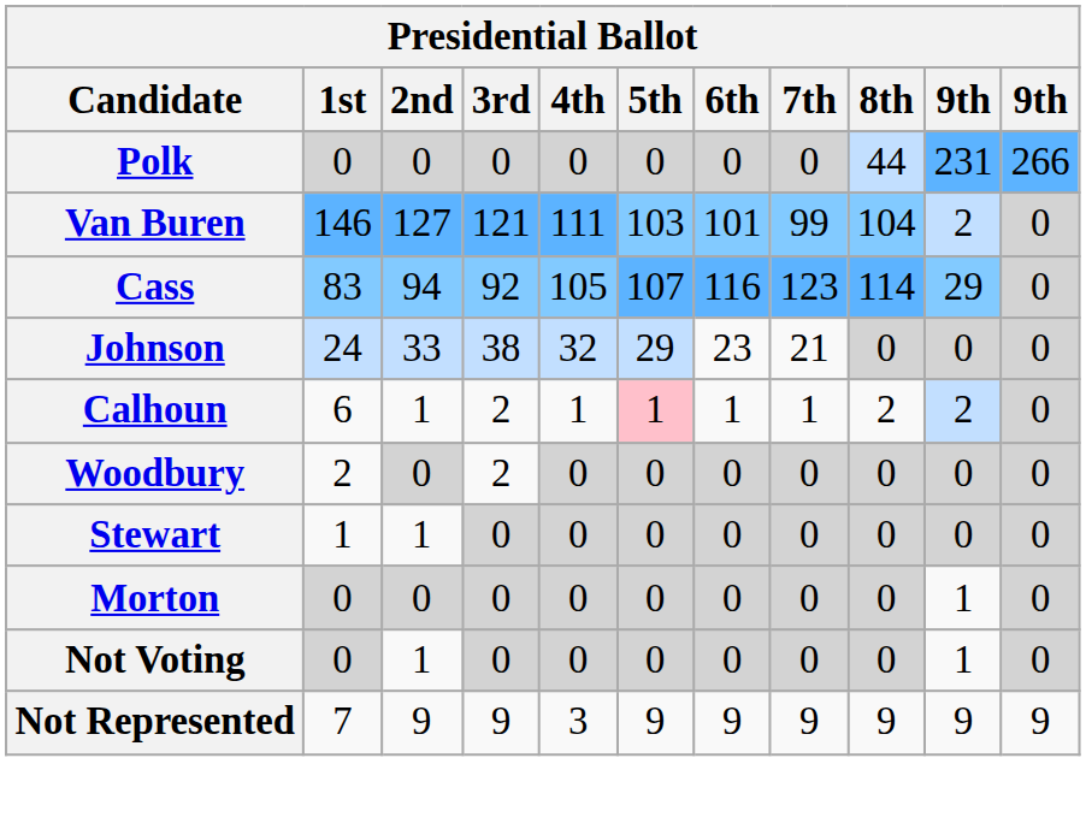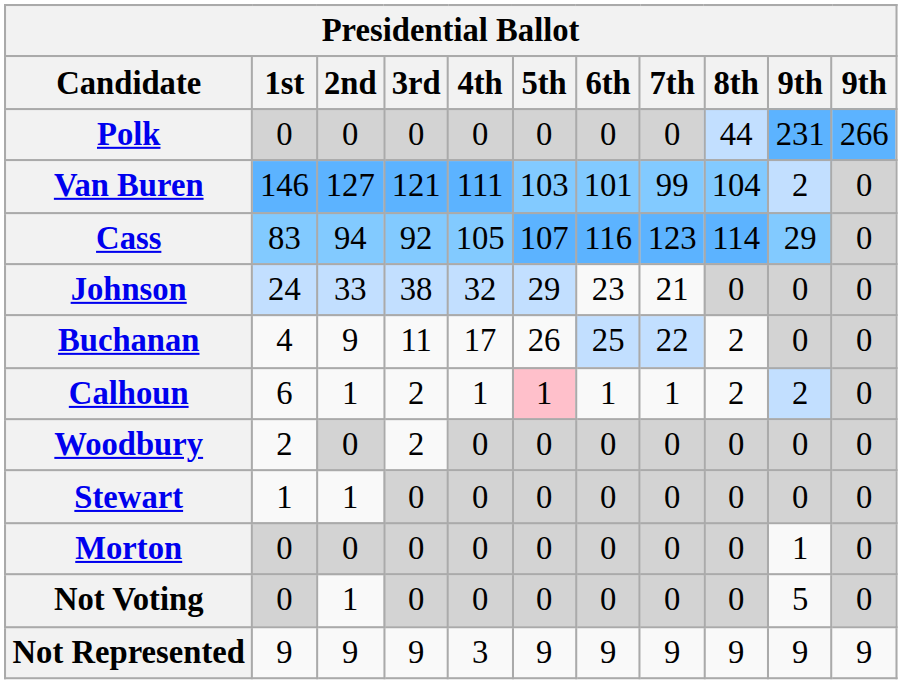+ row: Buchanan | 4 | 9 | 11 | 17 | 26 | 25 | 22 | 2 | 0 | 0
Not Voting | column 10: 1 -> 5
Not Represented | 1st: 7 -> 9
